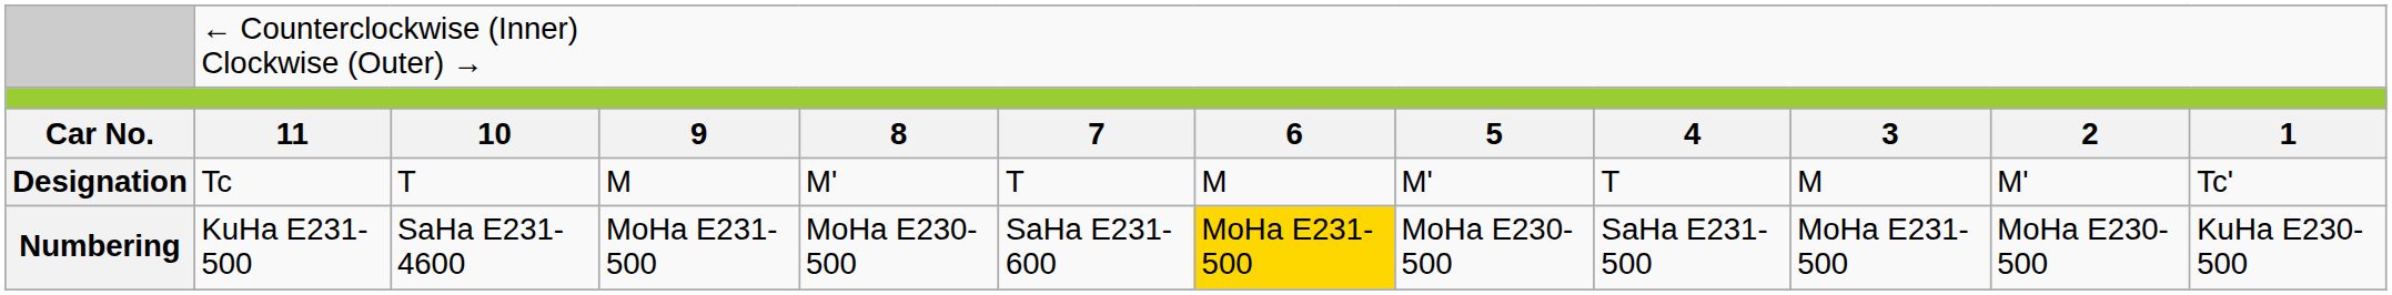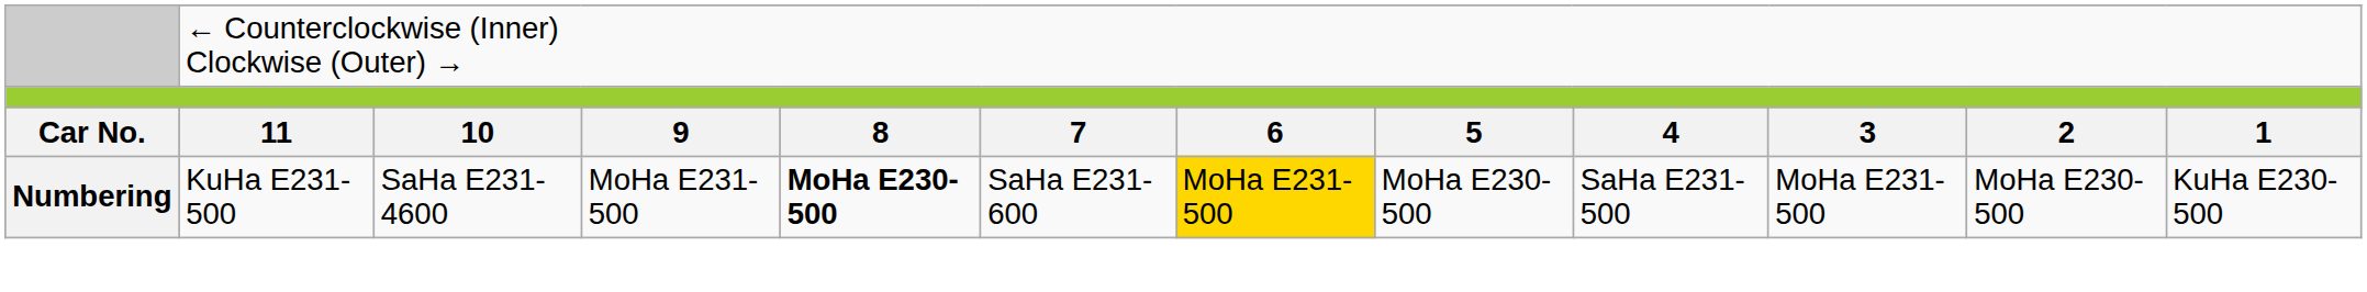- row: Designation | Tc | T | M | M' | T | M | M' | T | M | M' | Tc'
Numbering | column 5: normal -> bold
